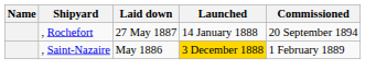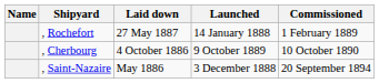, Rochefort | Commissioned: 20 September 1894 -> 1 February 1889
+ row: , Cherbourg | 4 October 1886 | 9 October 1889 | 10 October 1890
, Saint-Nazaire | Launched: gold background -> no background
, Saint-Nazaire | Commissioned: 1 February 1889 -> 20 September 1894
